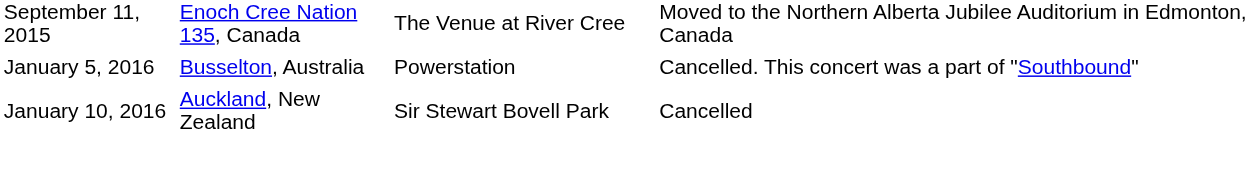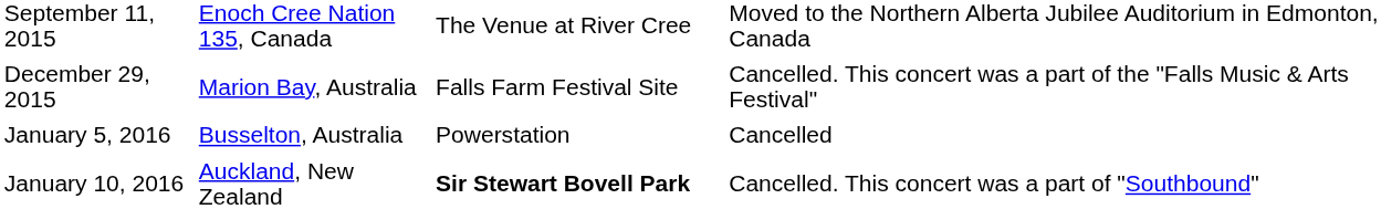+ row: December 29, 2015 | Marion Bay, Australia | Falls Farm Festival Site | Cancelled. This concert was a part of the "Falls Music & Arts Festival"
January 5, 2016 | column 4: Cancelled. This concert was a part of "Southbound" -> Cancelled
January 10, 2016 | column 3: normal -> bold
January 10, 2016 | column 4: Cancelled -> Cancelled. This concert was a part of "Southbound"
